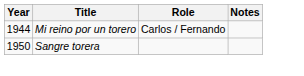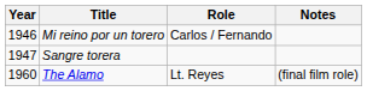Mi reino por un torero | Year: 1944 -> 1946
Sangre torera | Year: 1950 -> 1947
+ row: 1960 | The Alamo | Lt. Reyes | (final film role)
